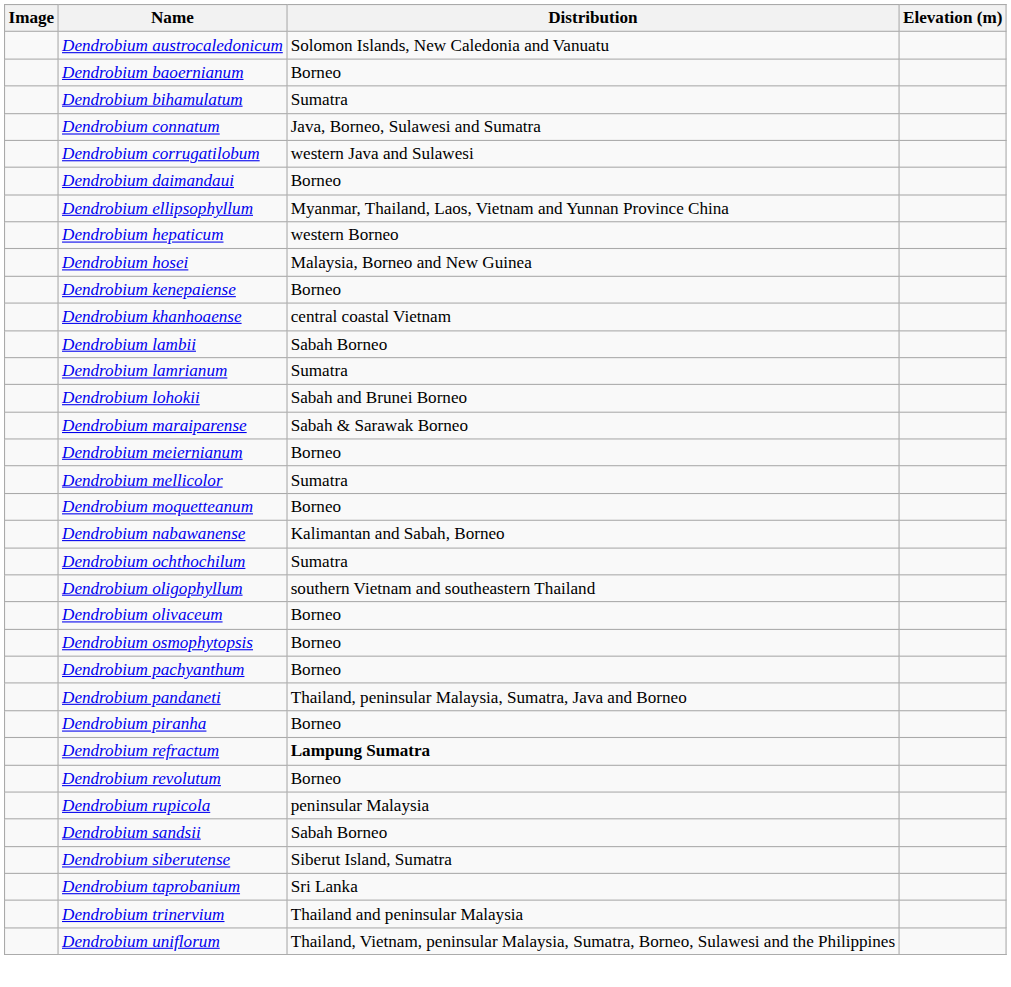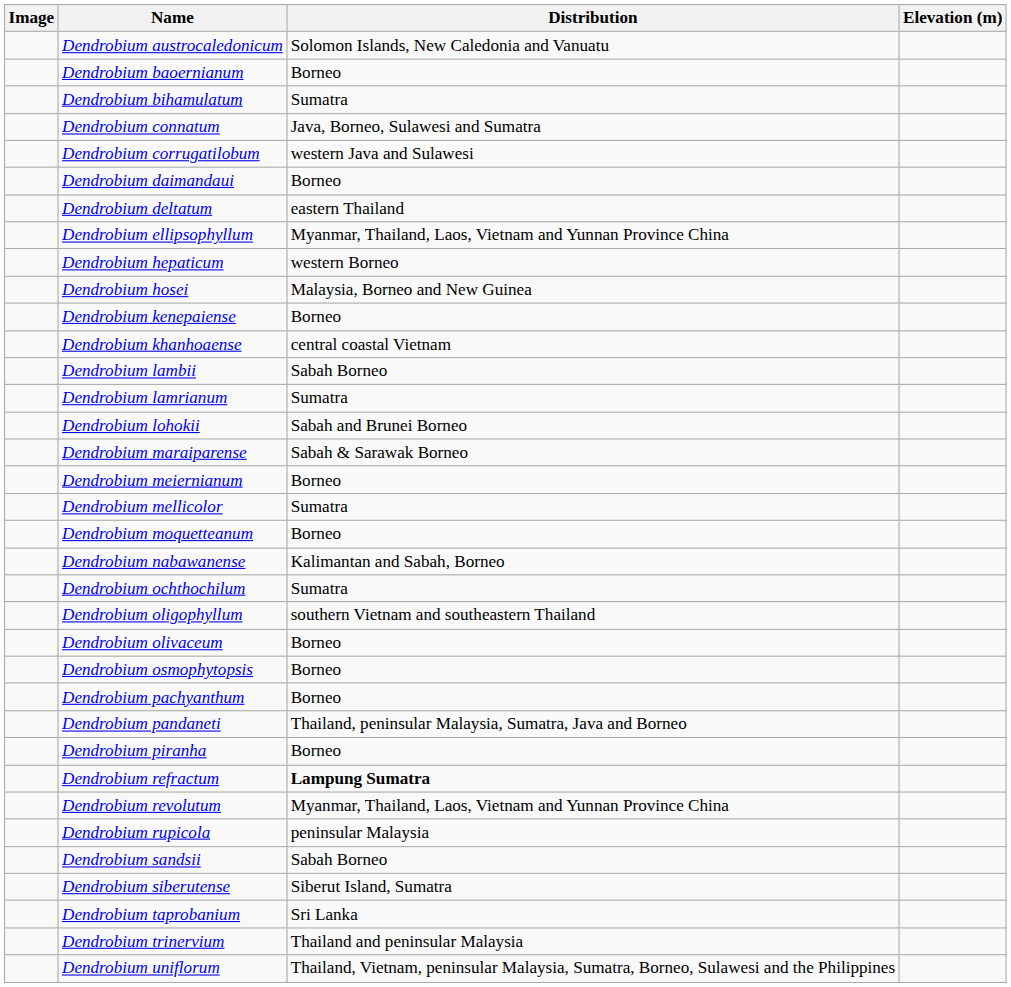+ row: Dendrobium deltatum | eastern Thailand
Dendrobium revolutum | Distribution: Borneo -> Myanmar, Thailand, Laos, Vietnam and Yunnan Province China
